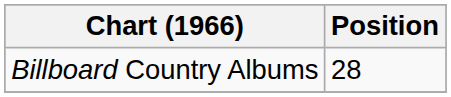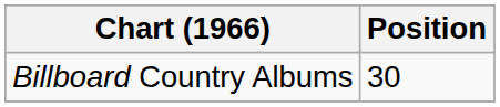Billboard Country Albums | Position: 28 -> 30
